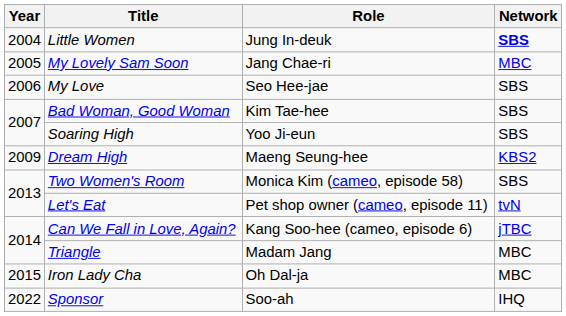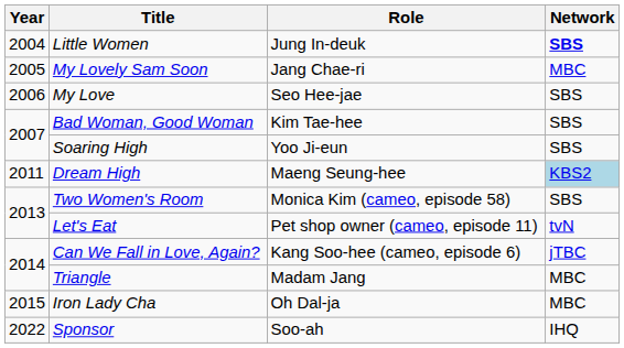Dream High | Year: 2009 -> 2011
Dream High | Network: no background -> lightblue background
